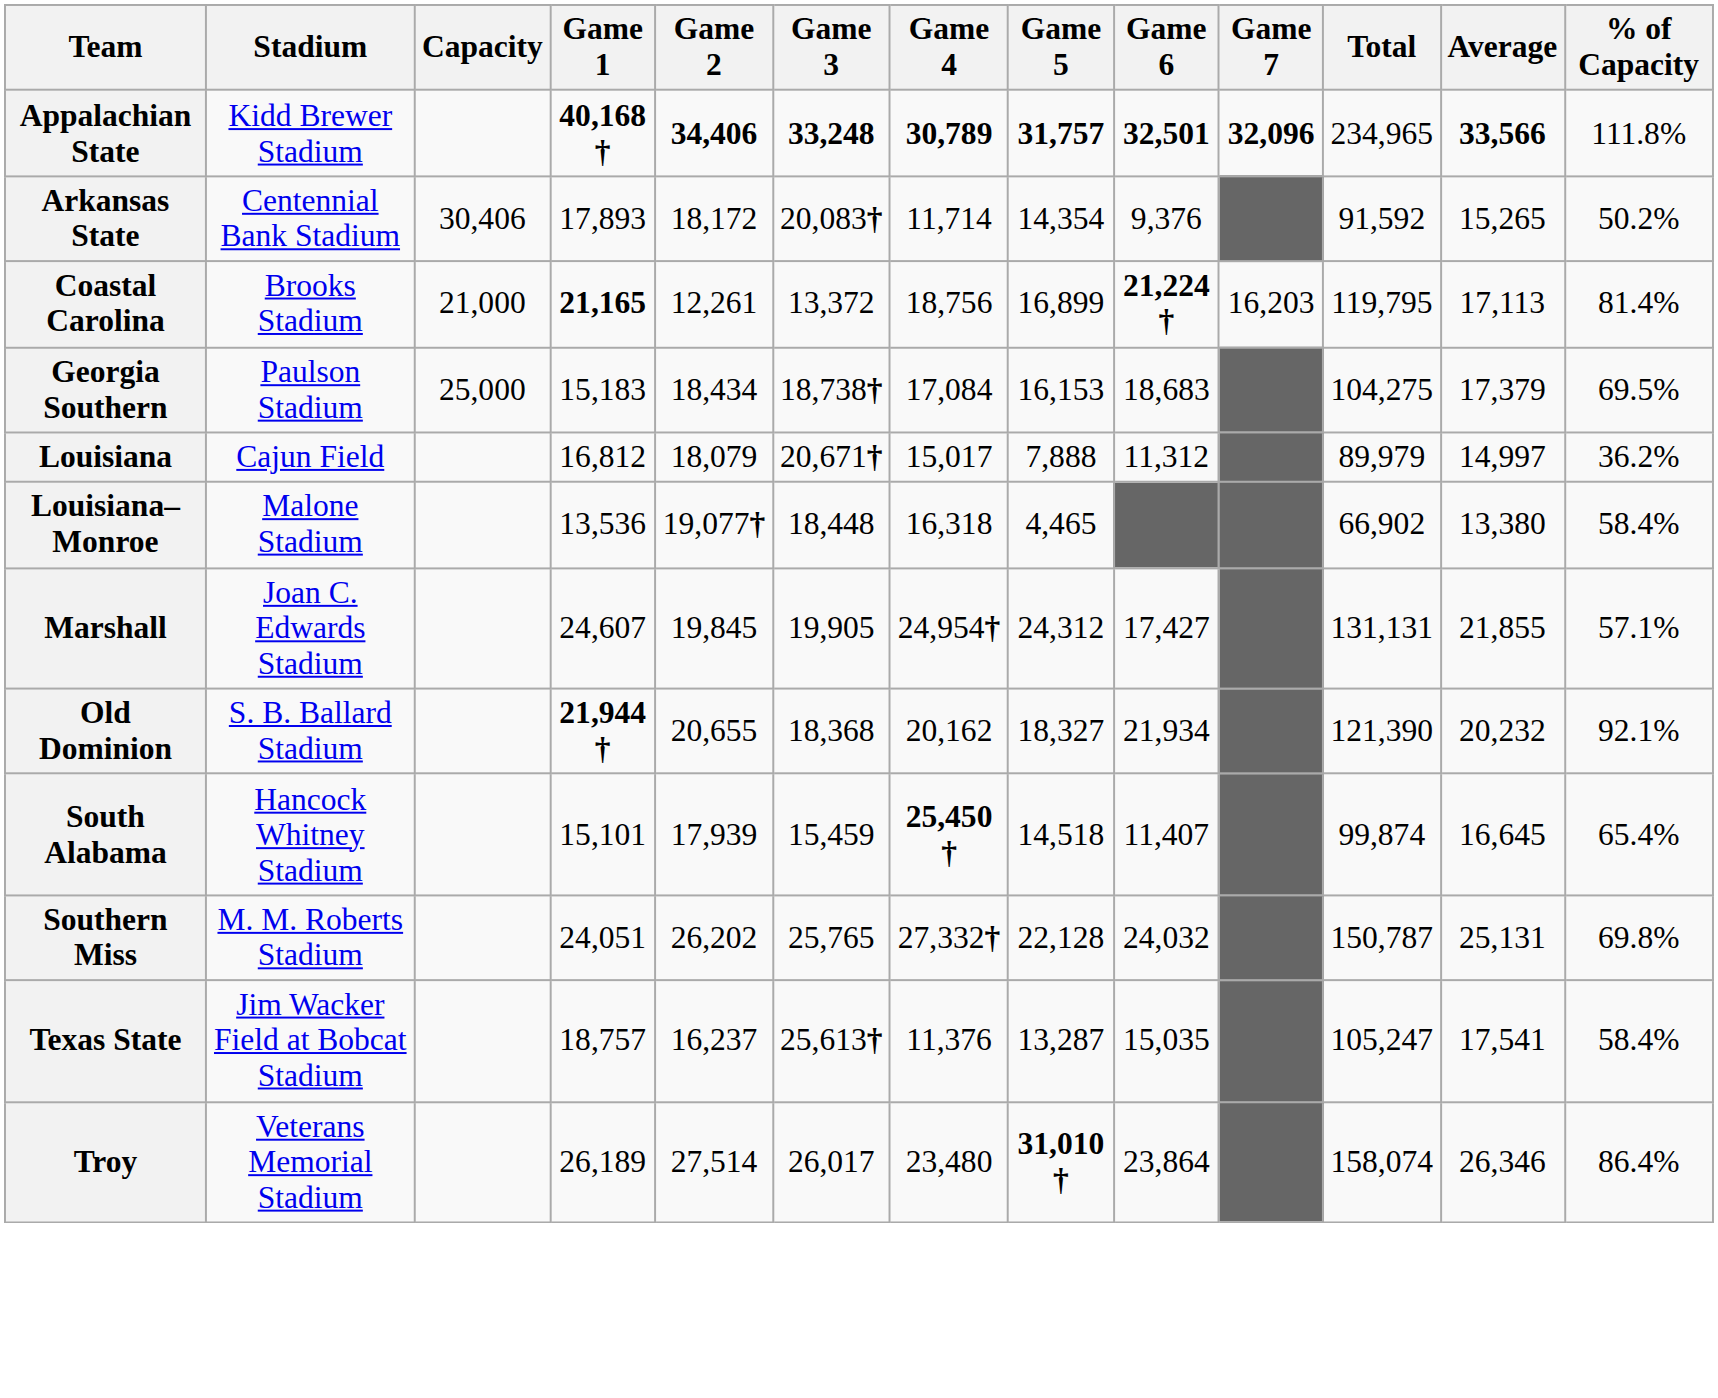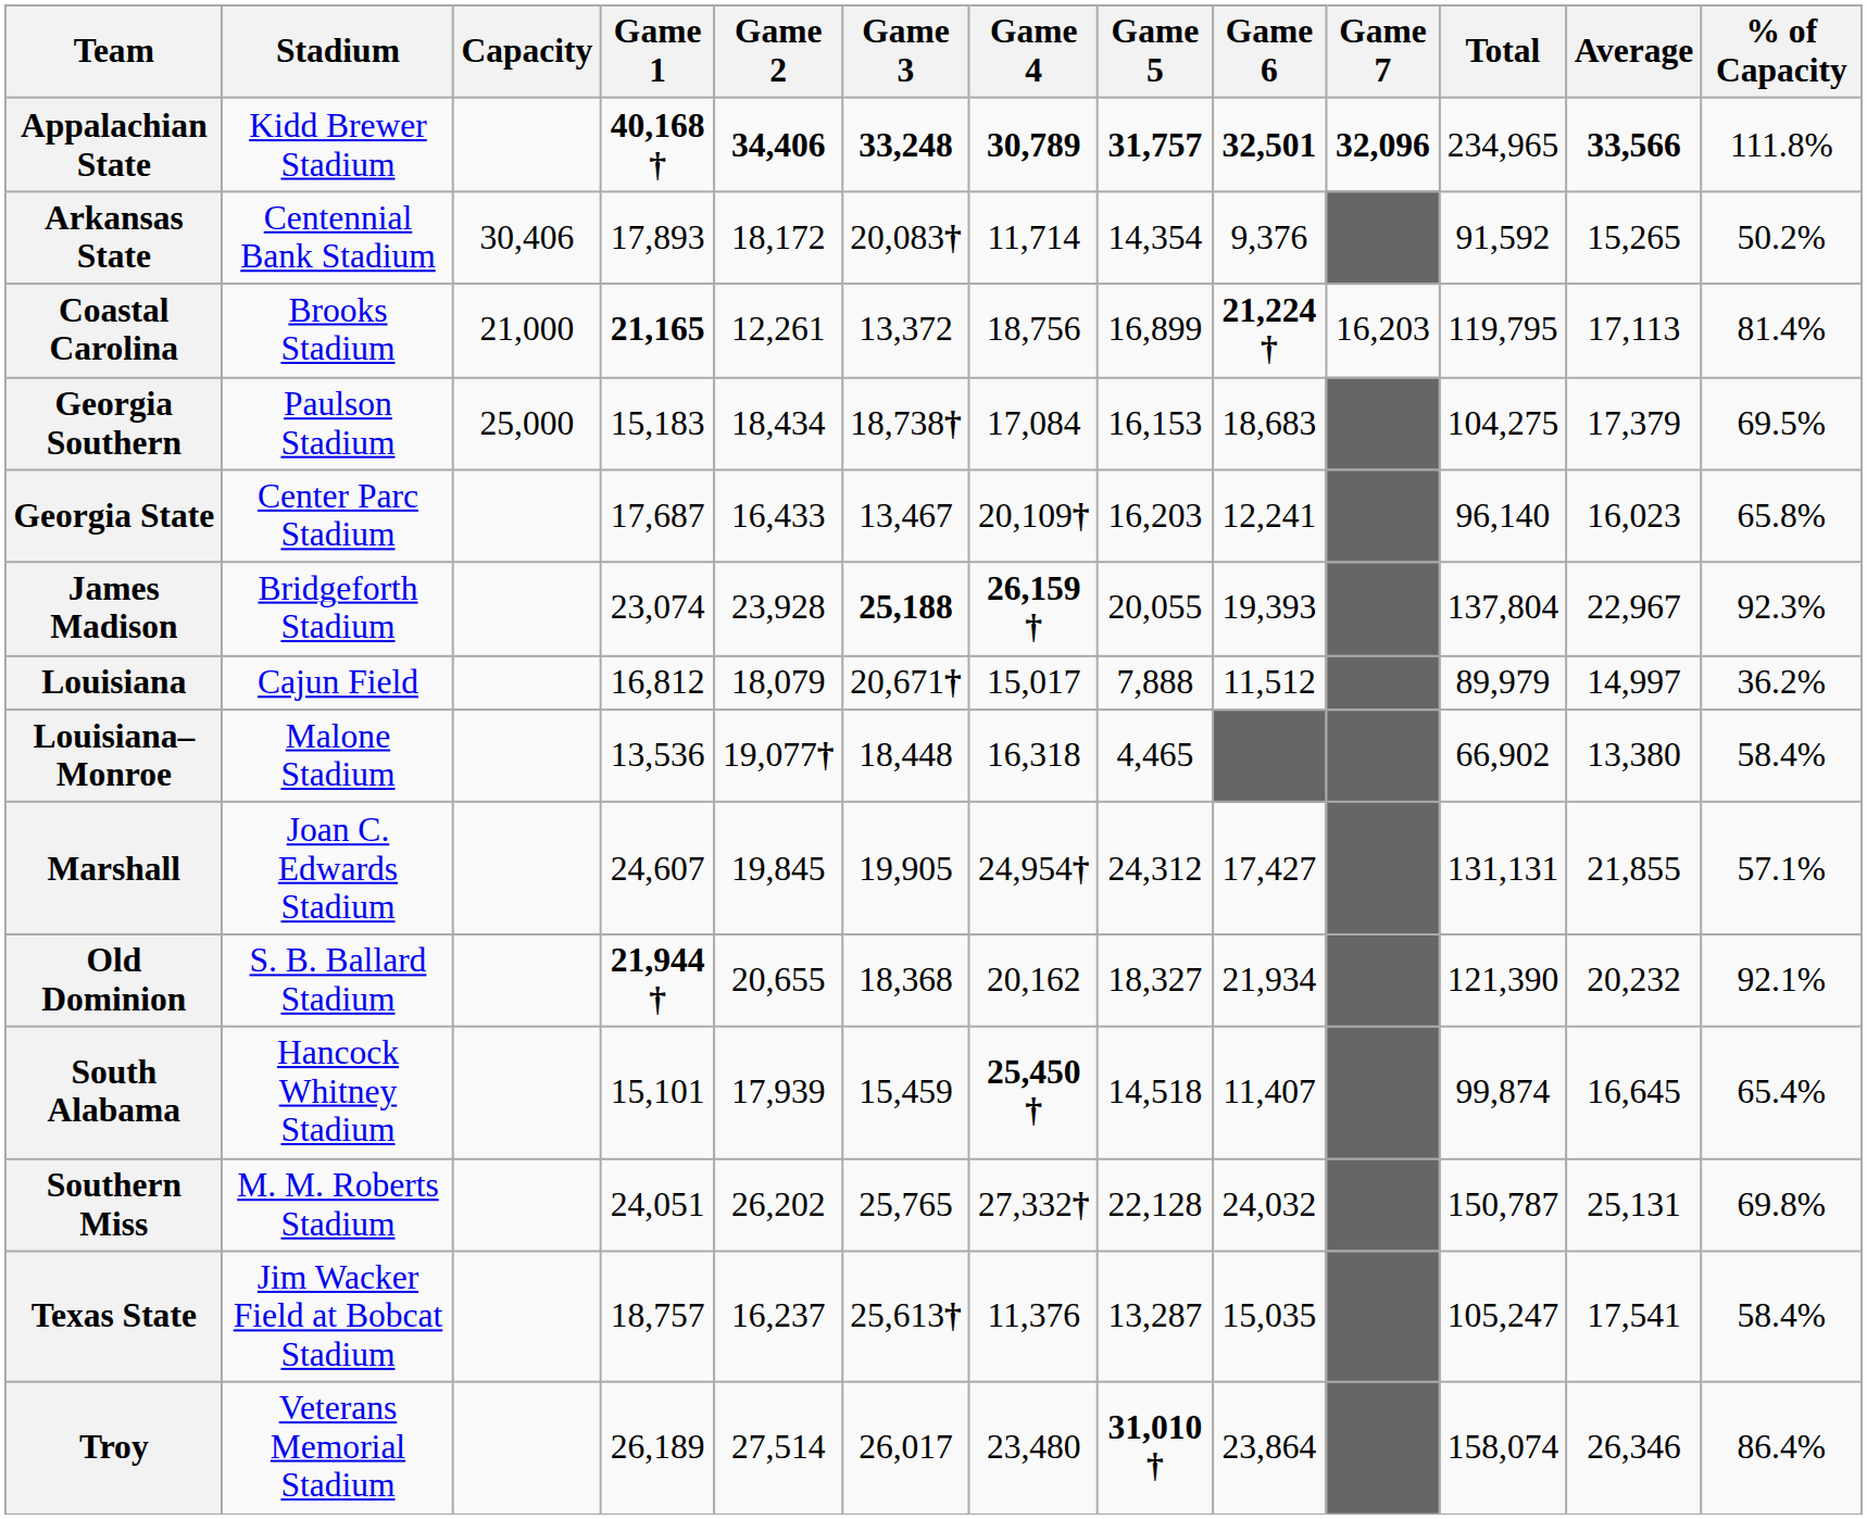+ row: Georgia State | Center Parc Stadium | 17,687 | 16,433 | 13,467 | 20,109† | 16,203 | 12,241 | 96,140 | 16,023 | 65.8%
+ row: James Madison | Bridgeforth Stadium | 23,074 | 23,928 | 25,188 | 26,159 † | 20,055 | 19,393 | 137,804 | 22,967 | 92.3%
Louisiana | Game 6: 11,312 -> 11,512
